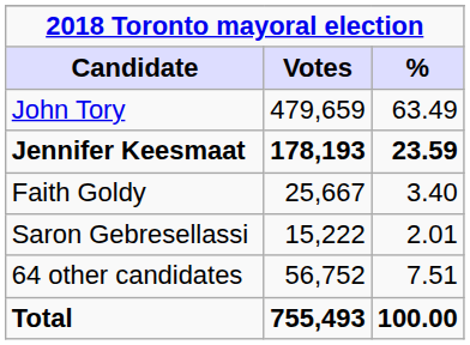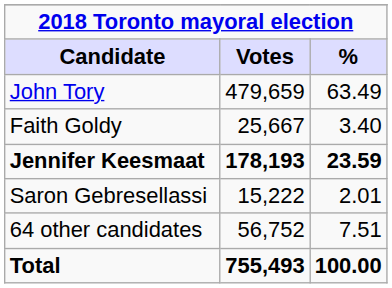rows swapped: Jennifer Keesmaat <-> Faith Goldy
